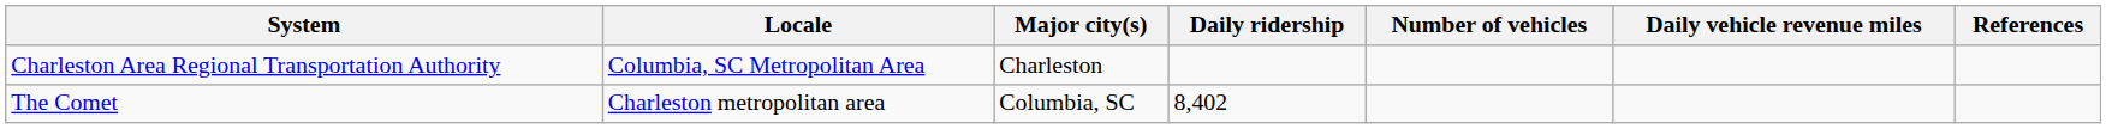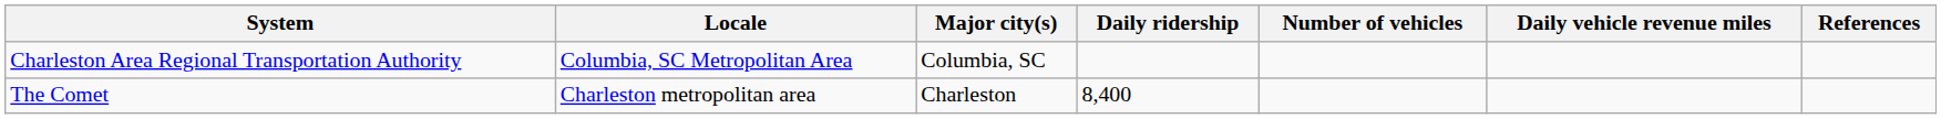Charleston Area Regional Transportation Authority | Major city(s): Charleston -> Columbia, SC
The Comet | Major city(s): Columbia, SC -> Charleston
The Comet | Daily ridership: 8,402 -> 8,400
